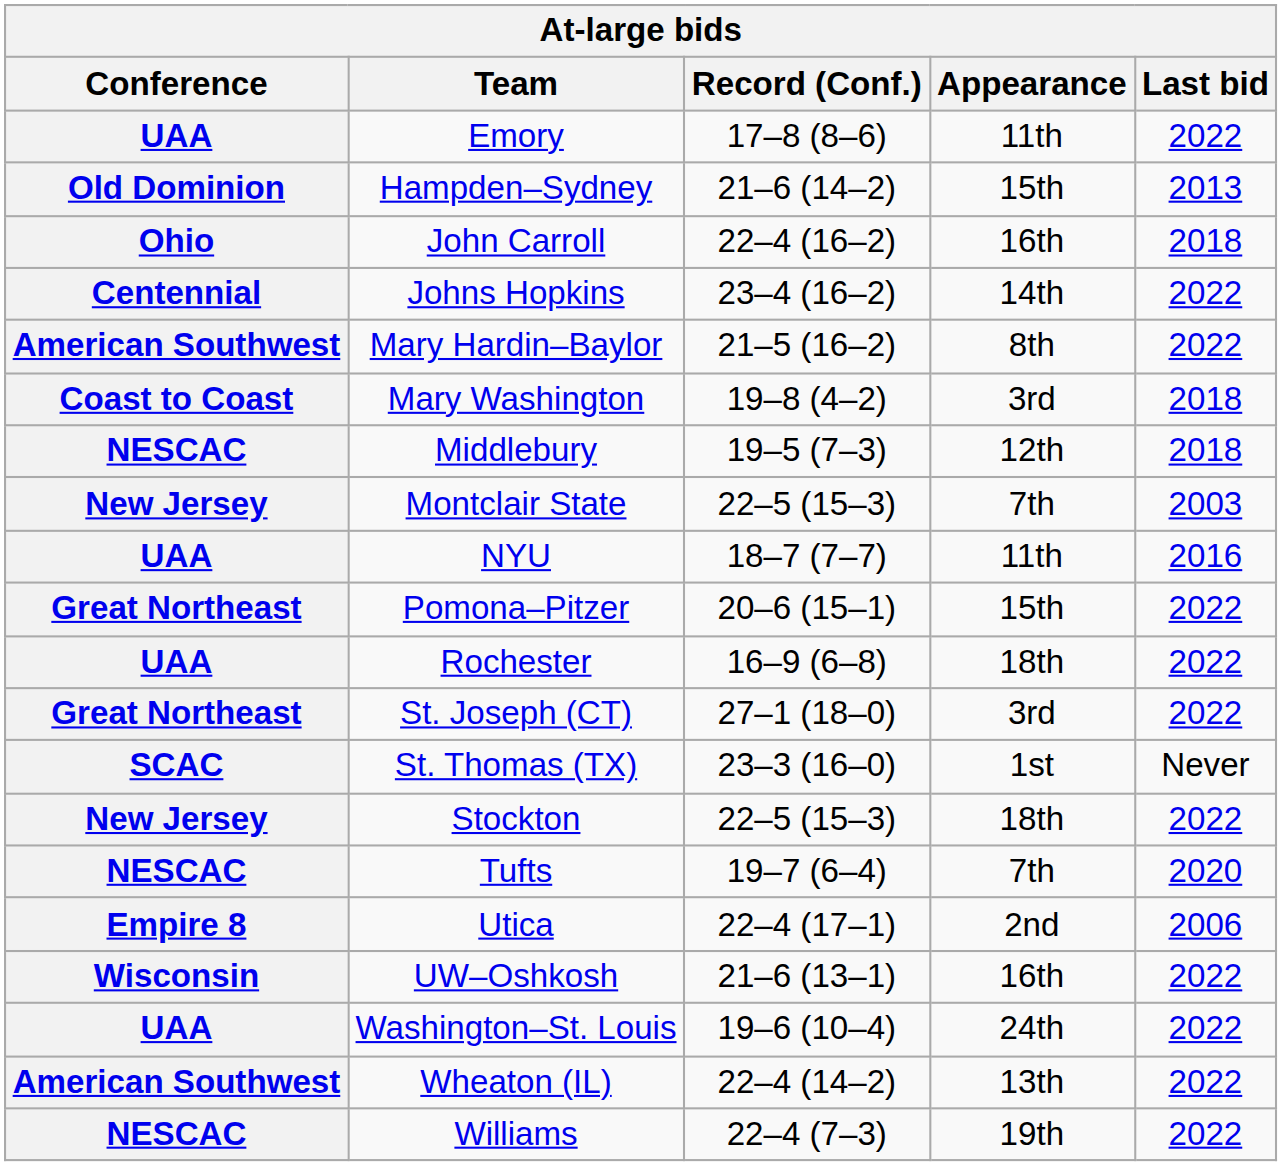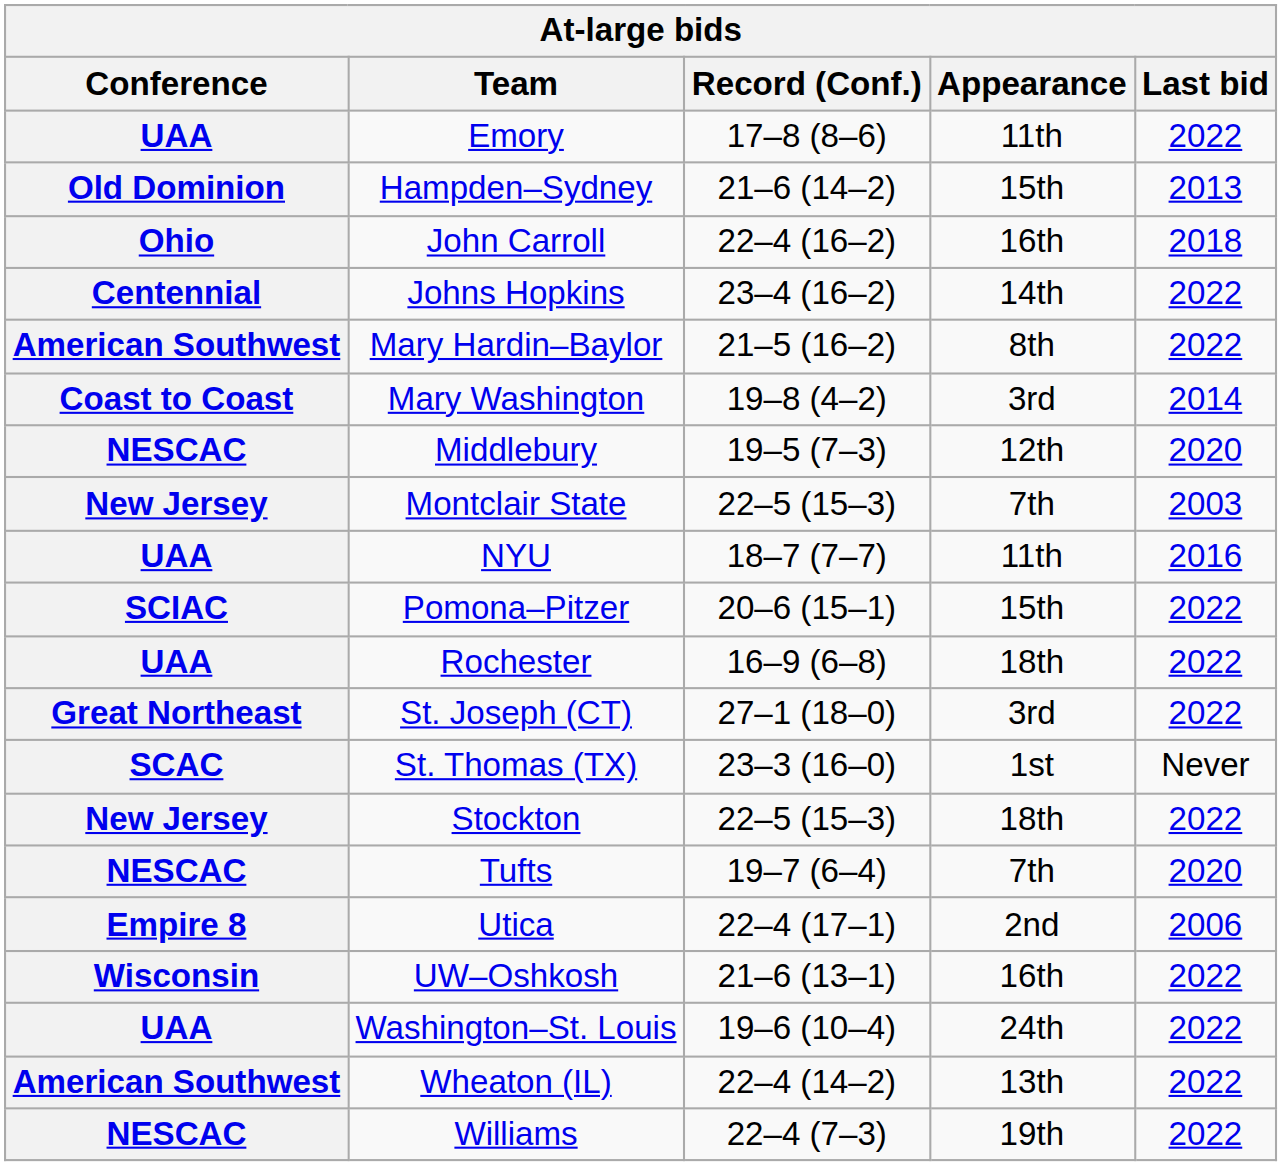Mary Washington | Last bid: 2018 -> 2014
Middlebury | Last bid: 2018 -> 2020
Pomona–Pitzer | Conference: Great Northeast -> SCIAC
